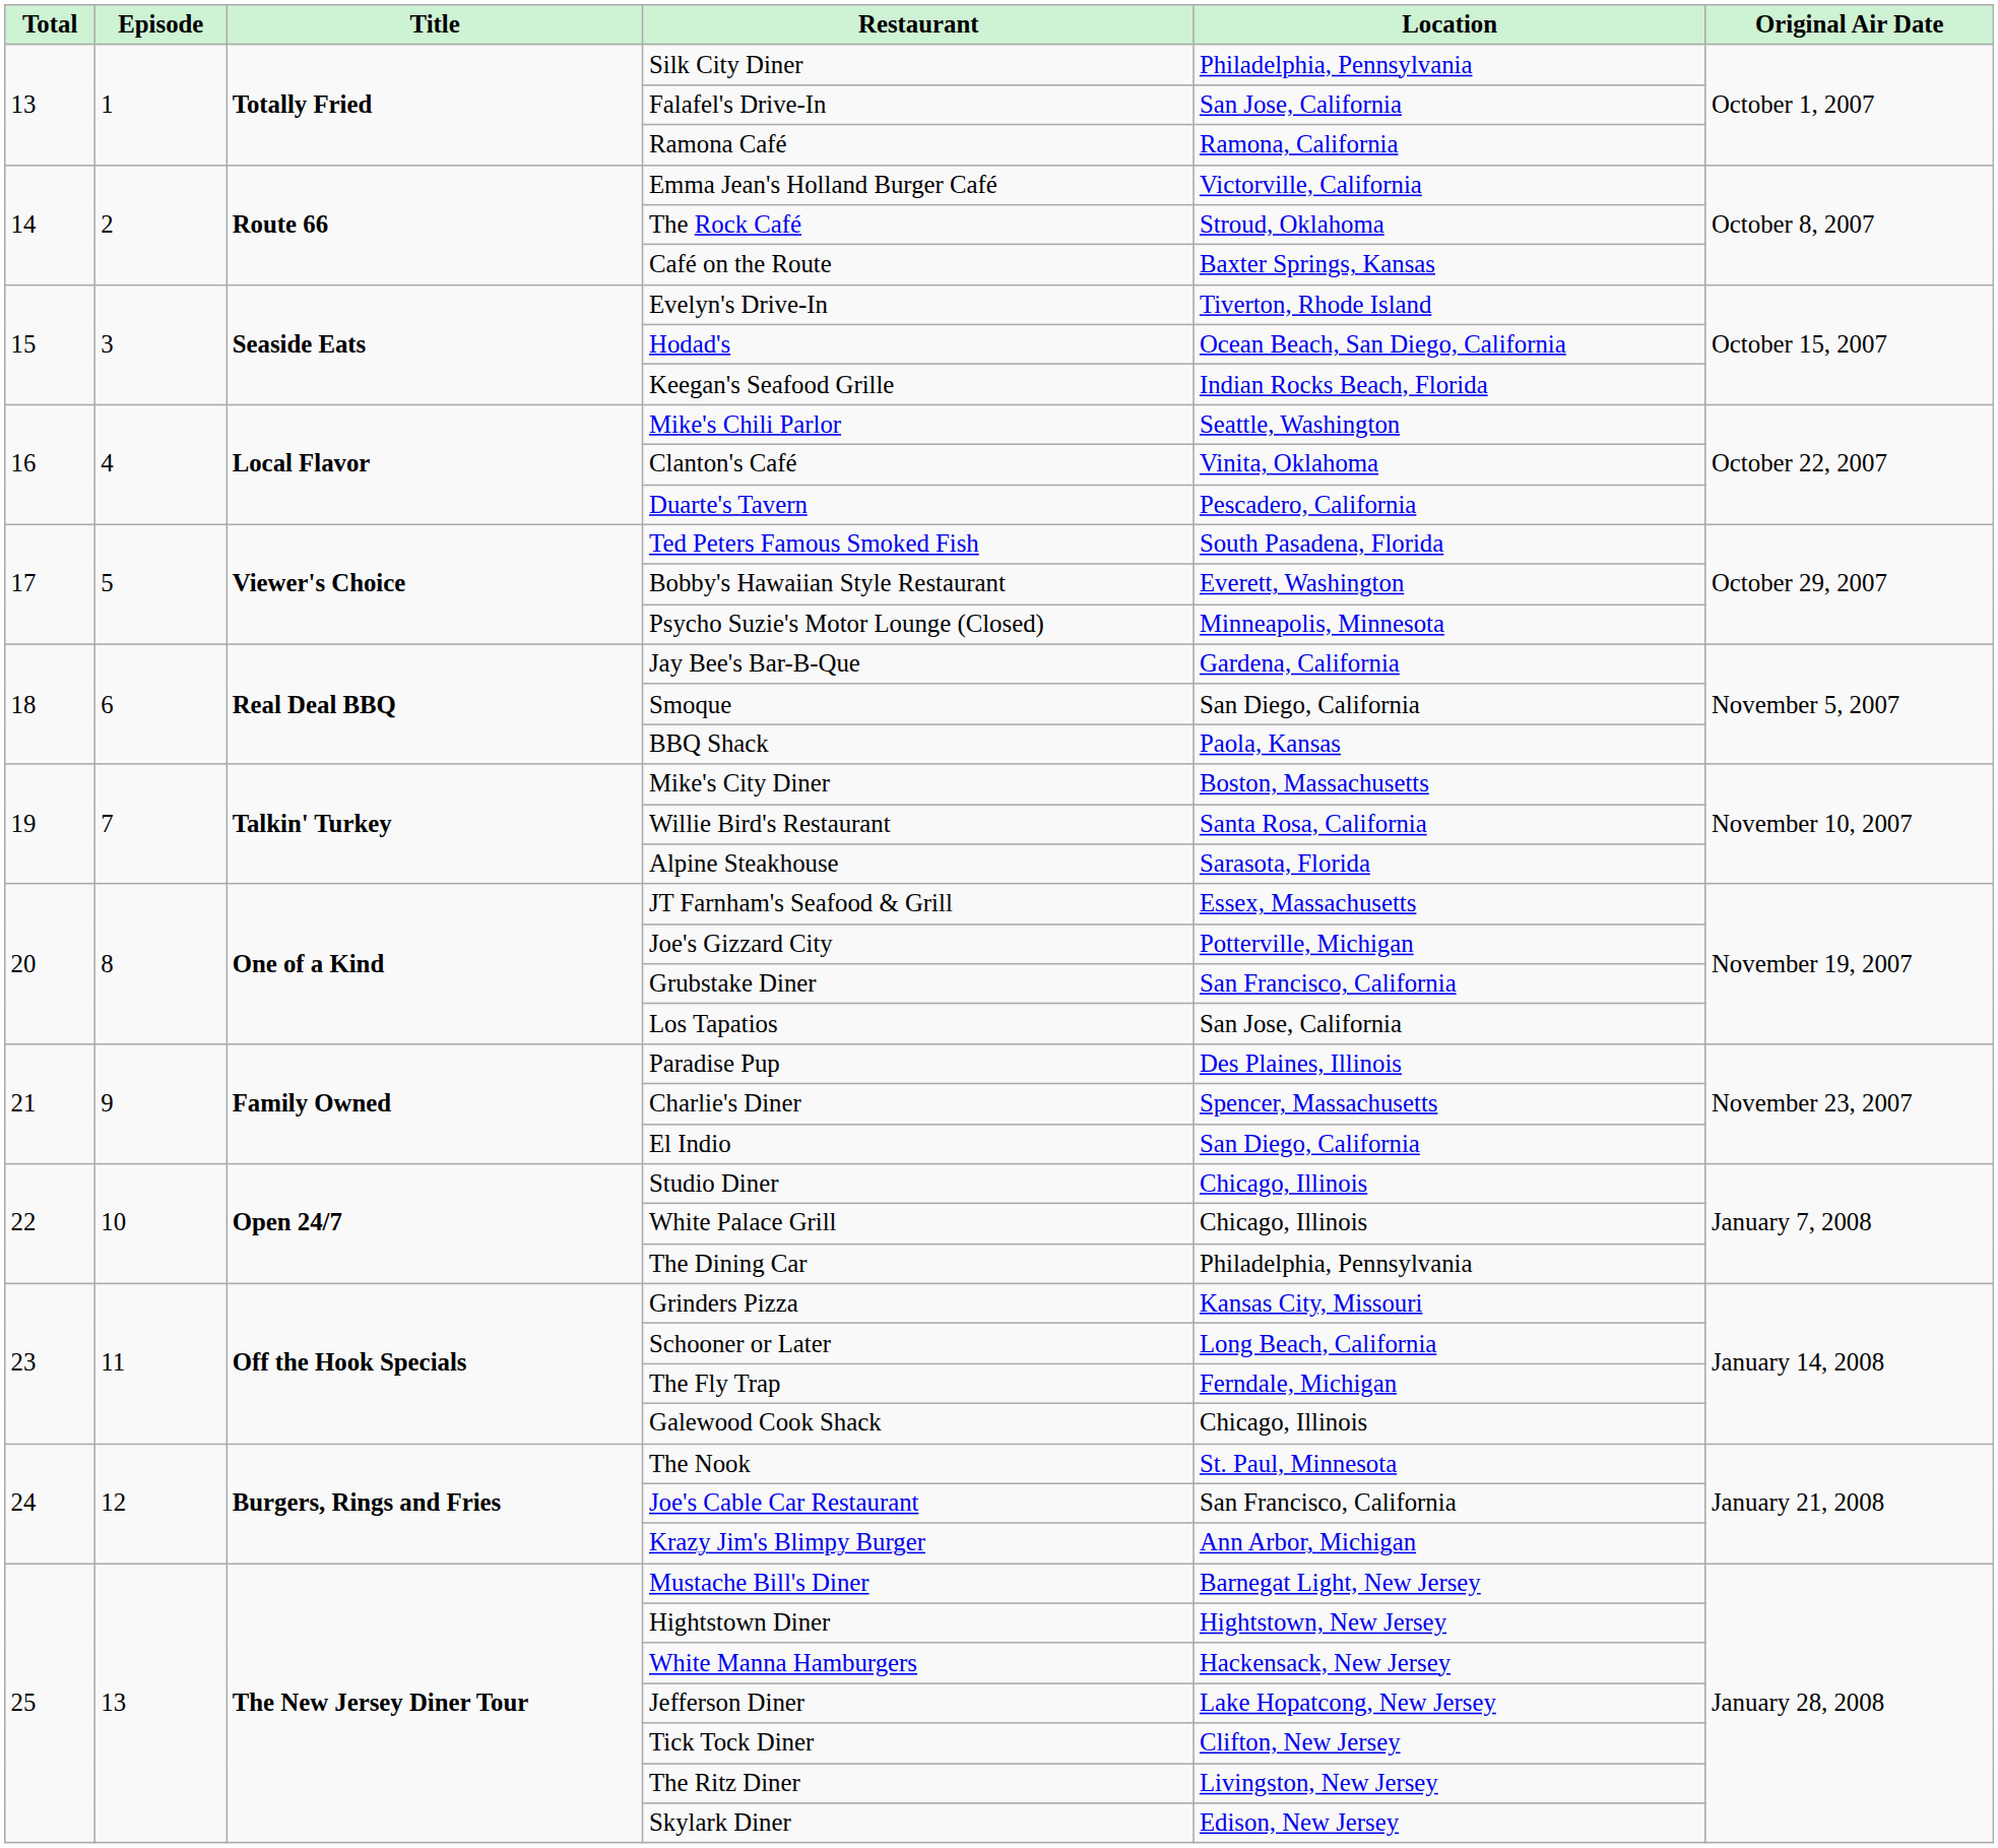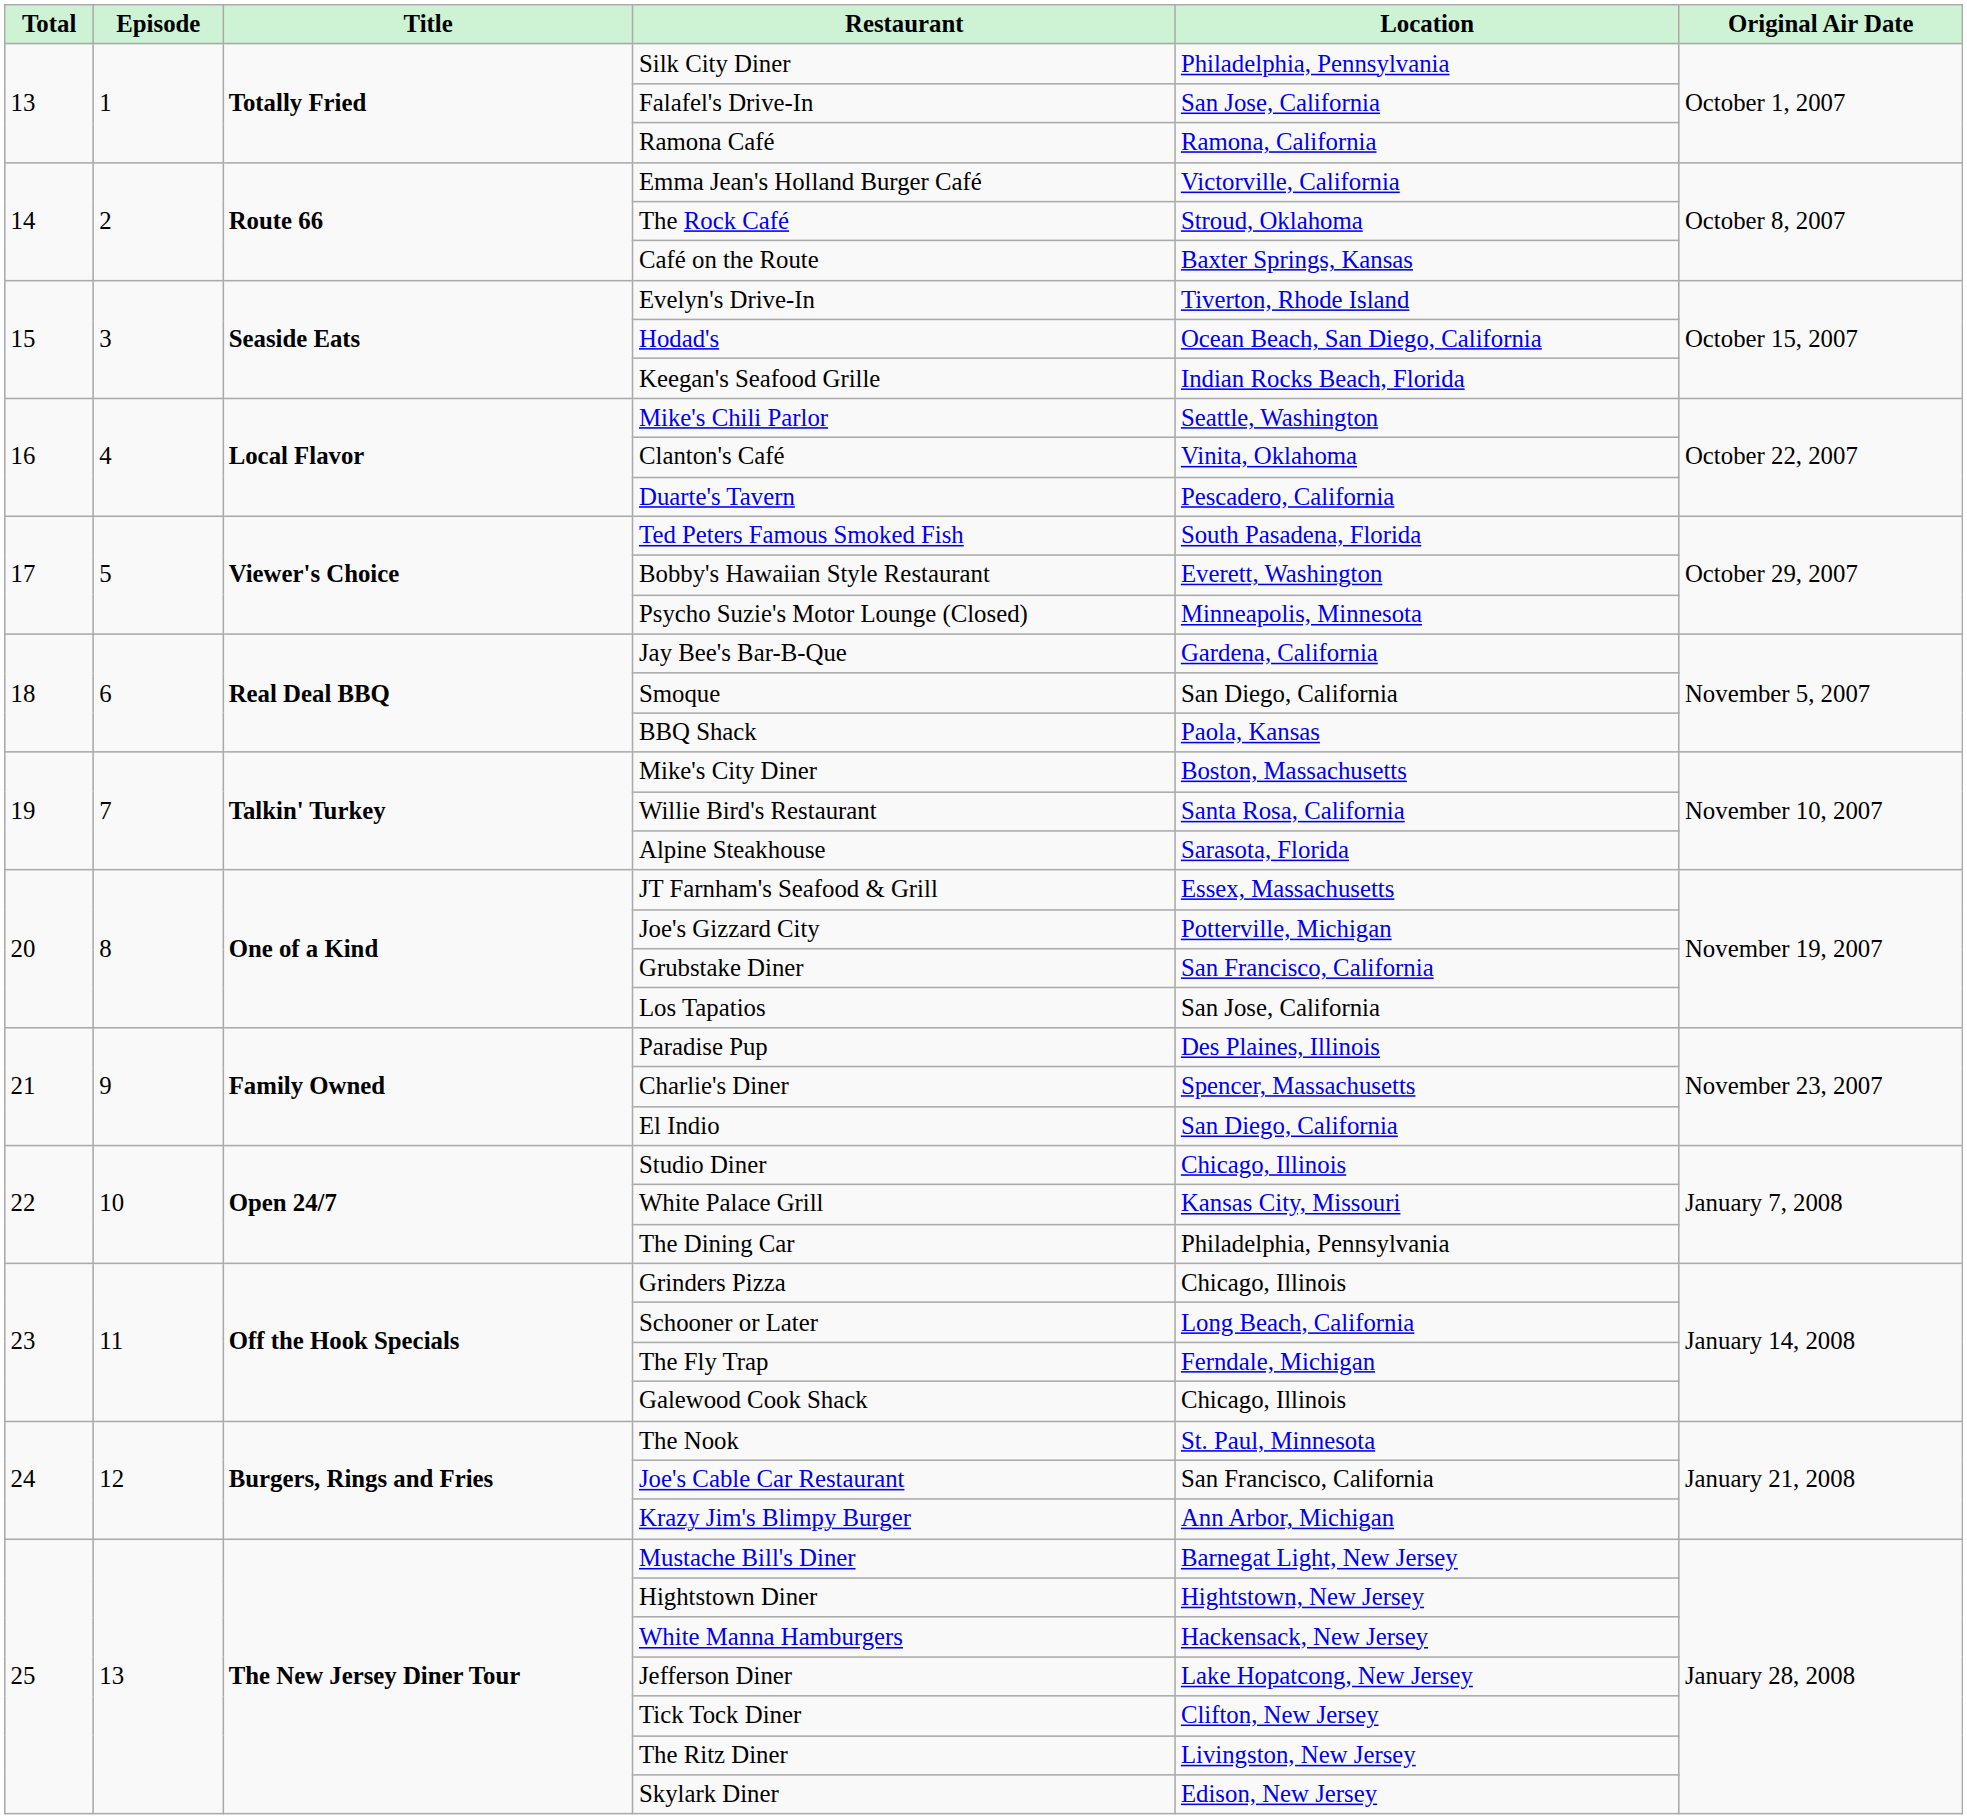White Palace Grill | Location: Chicago, Illinois -> Kansas City, Missouri
Grinders Pizza | Location: Kansas City, Missouri -> Chicago, Illinois
